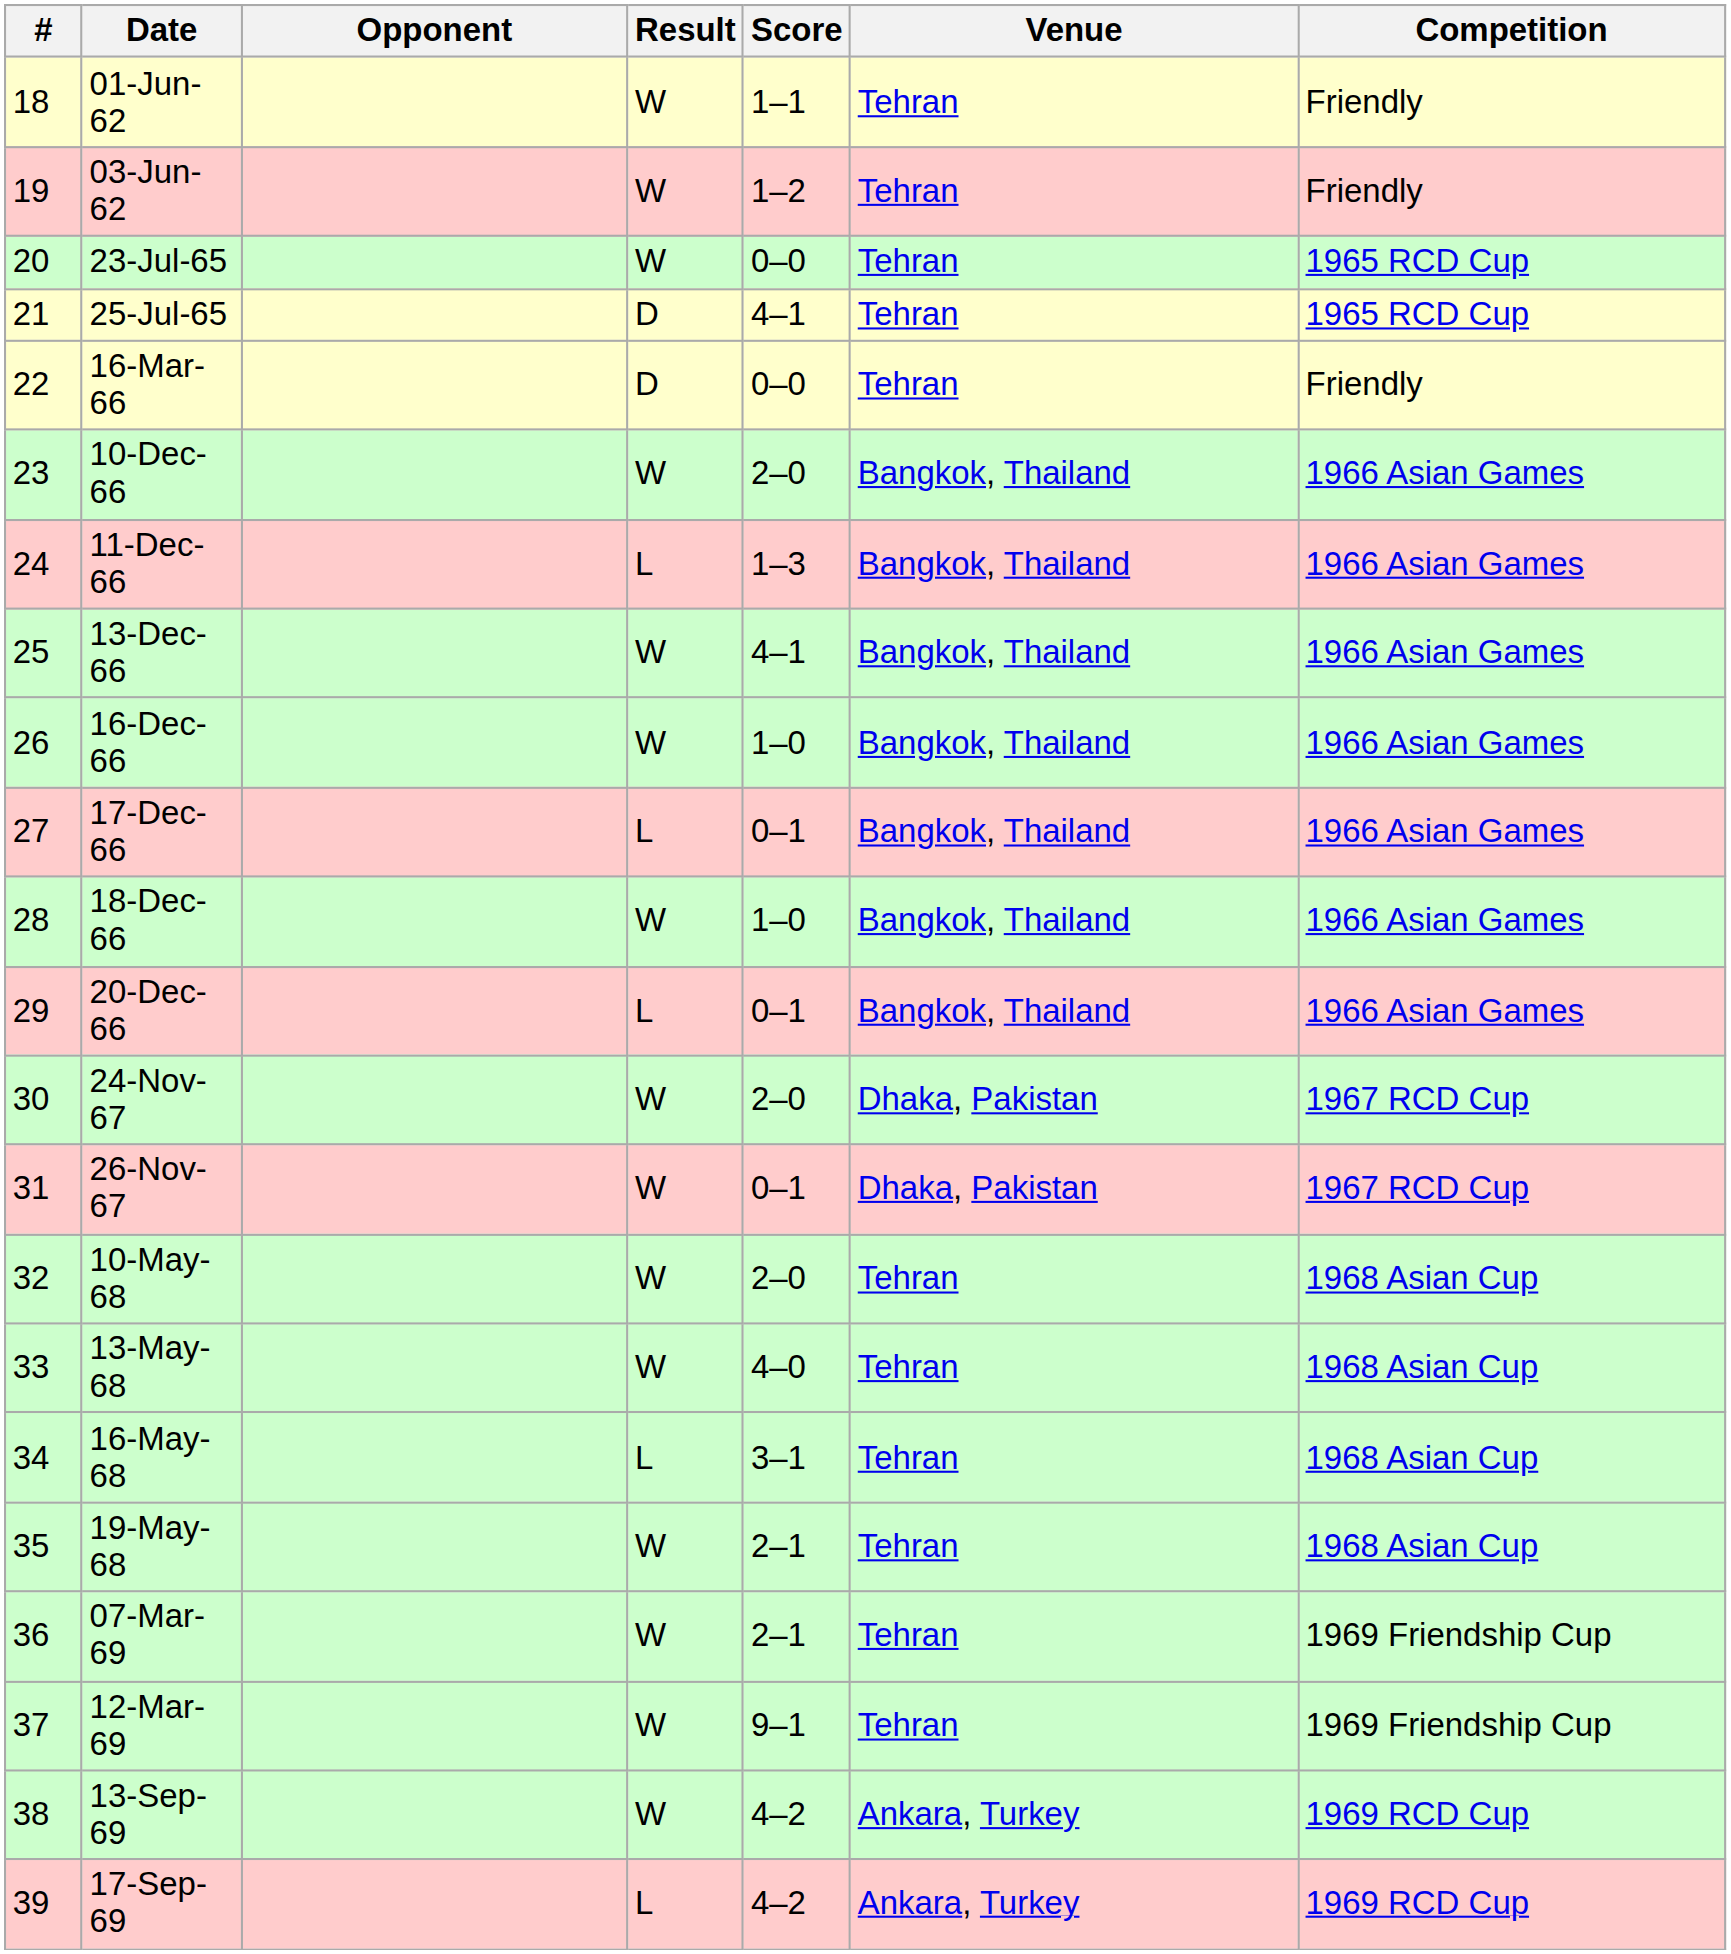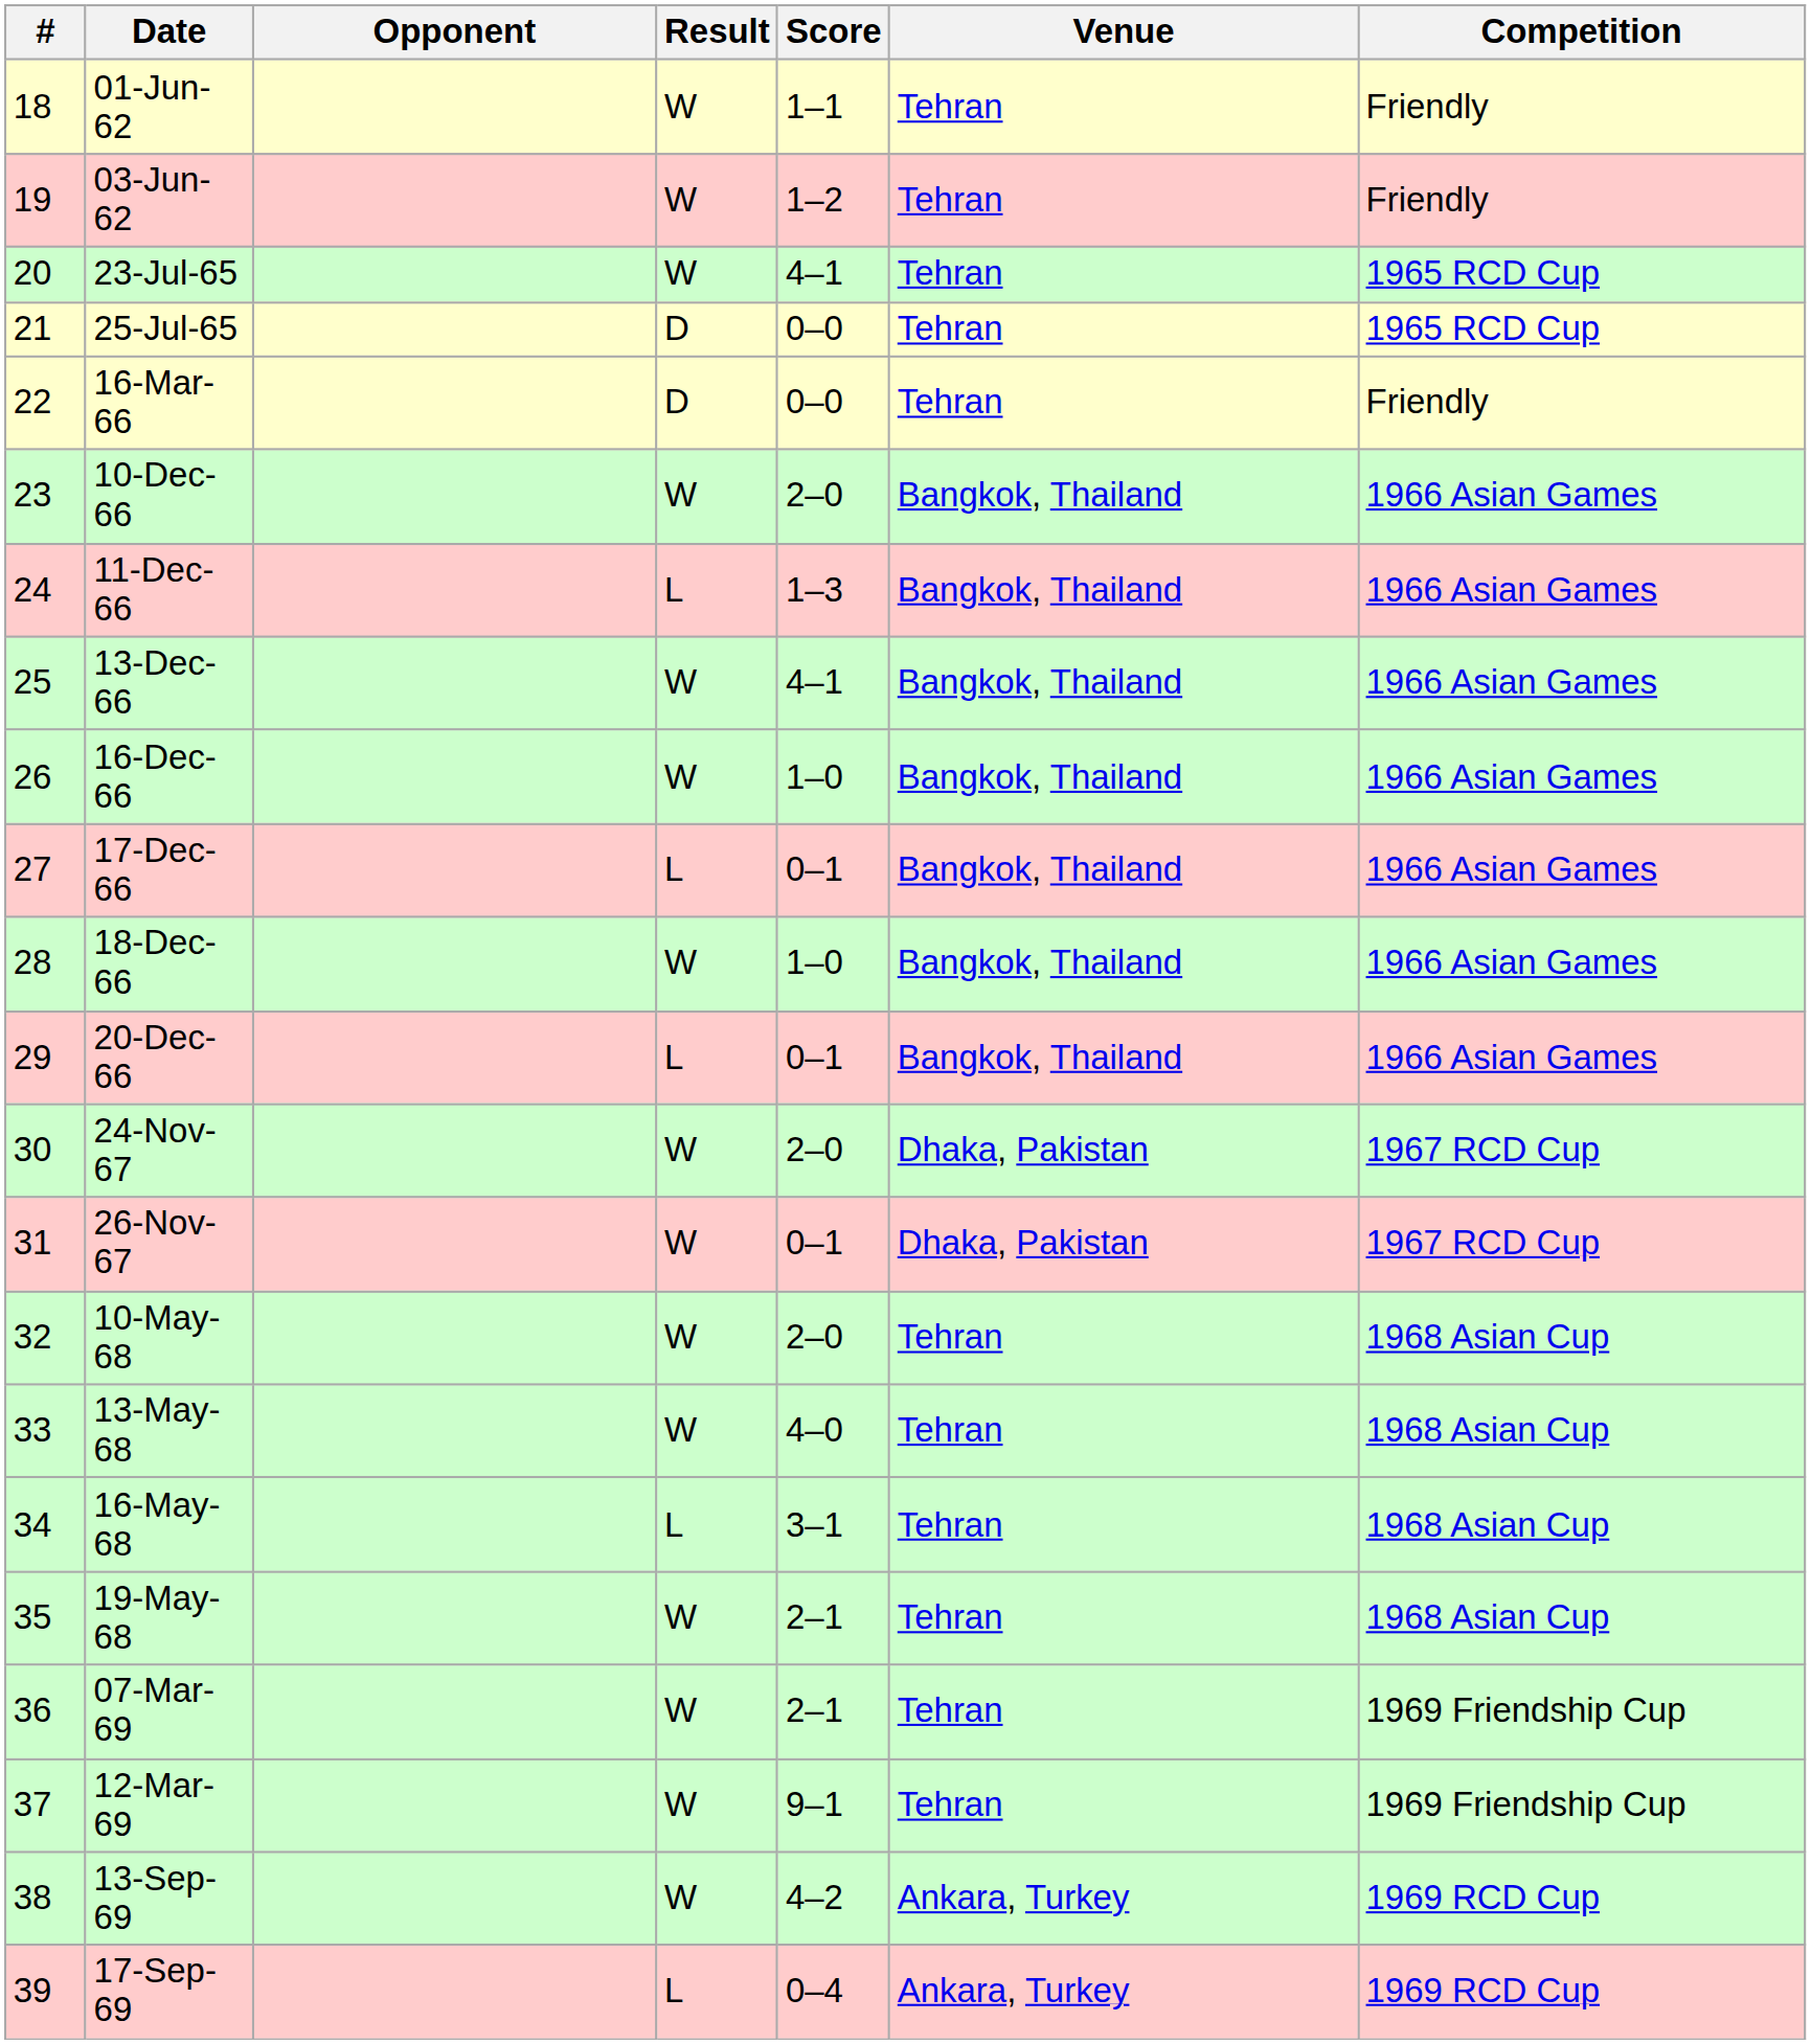23-Jul-65 | Score: 0–0 -> 4–1
25-Jul-65 | Score: 4–1 -> 0–0
17-Sep-69 | Score: 4–2 -> 0–4
